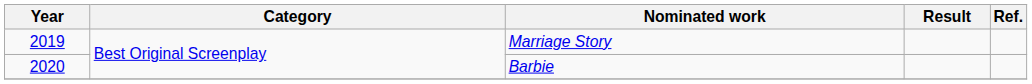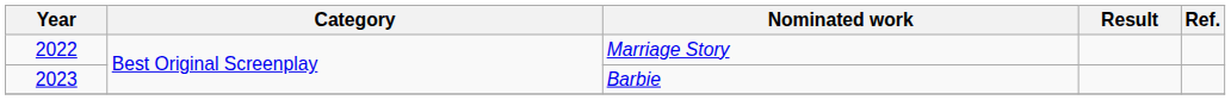Marriage Story | Year: 2019 -> 2022
Barbie | Year: 2020 -> 2023
